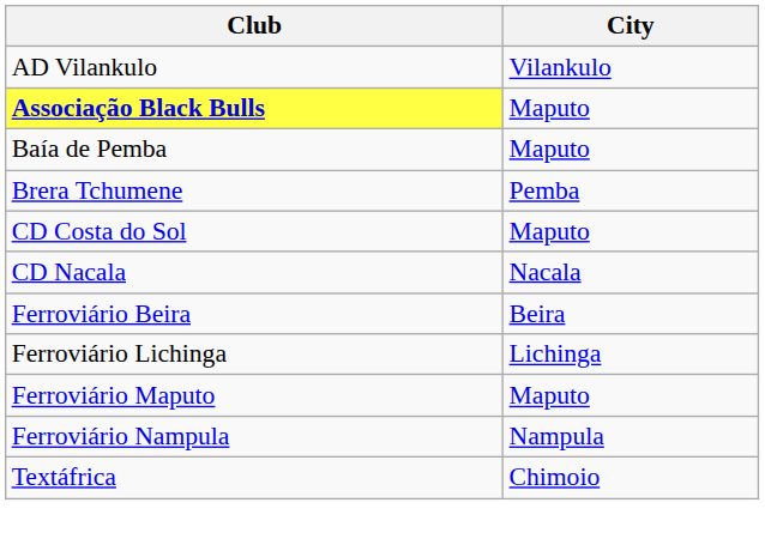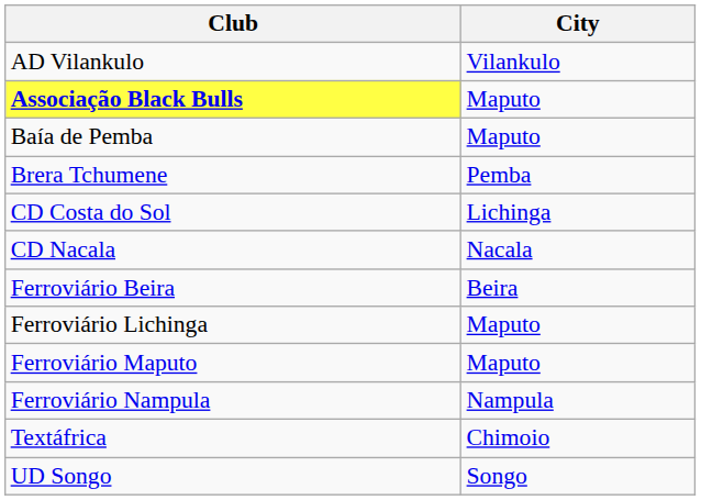CD Costa do Sol | City: Maputo -> Lichinga
Ferroviário Lichinga | City: Lichinga -> Maputo
+ row: UD Songo | Songo
